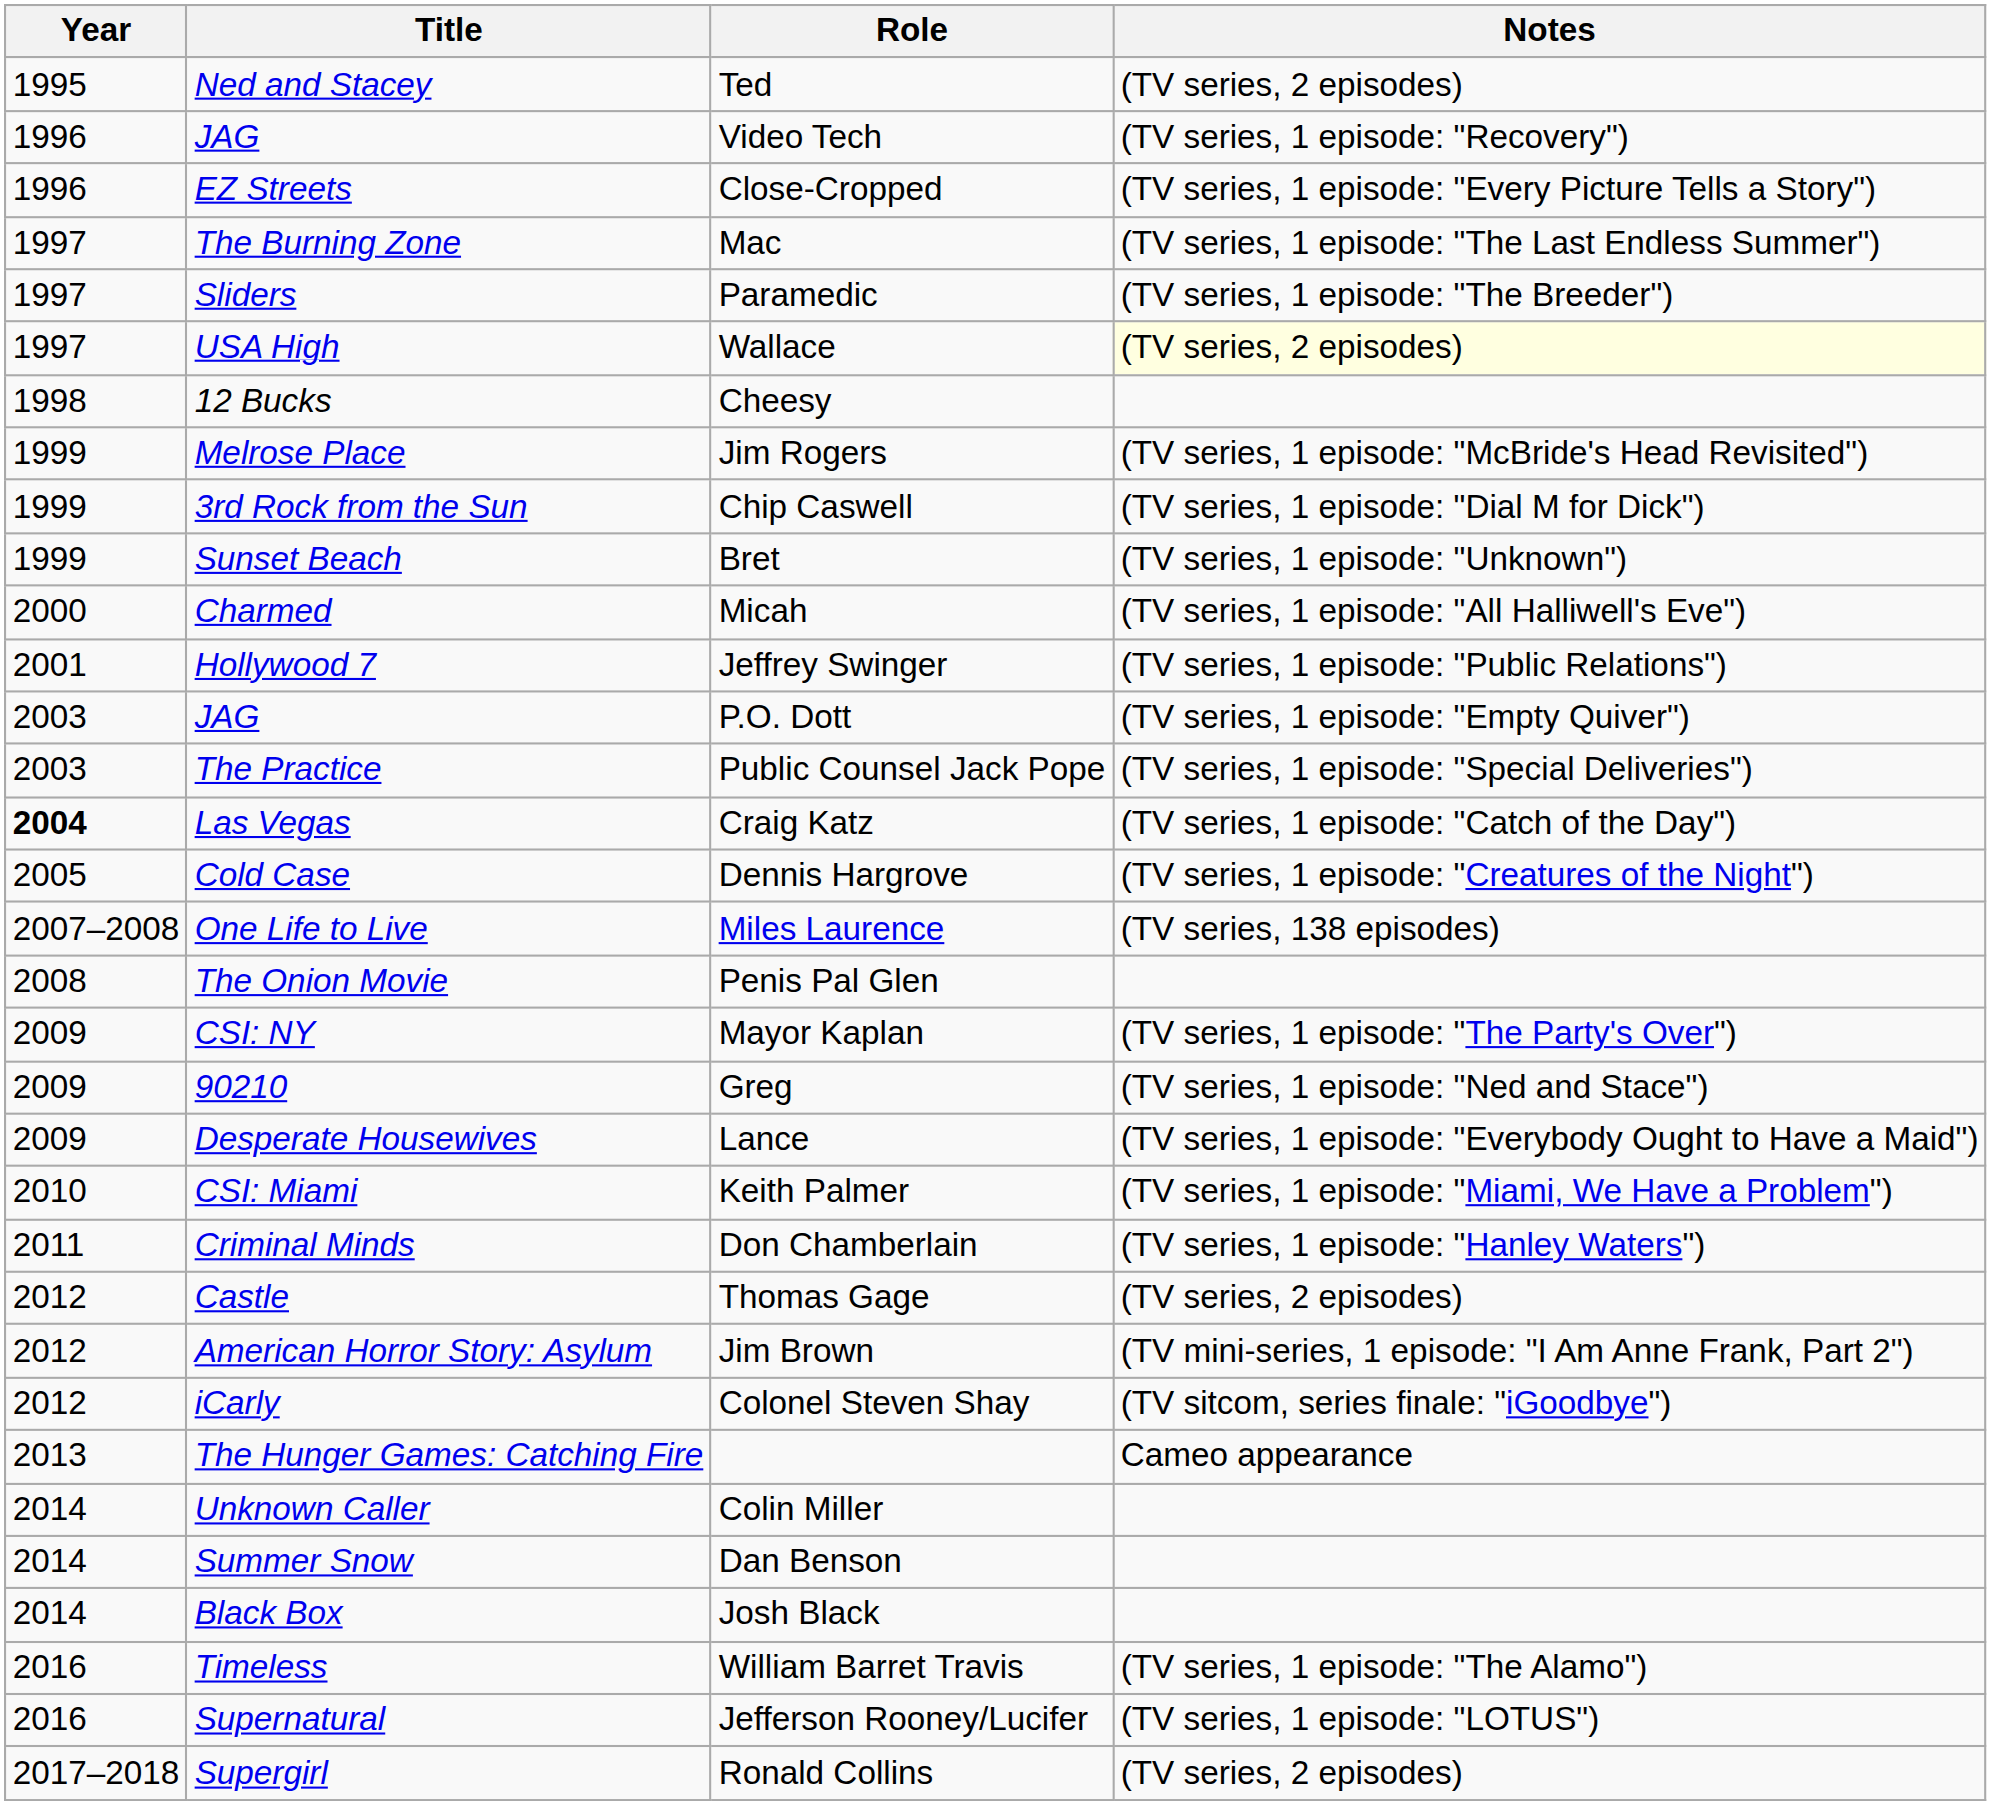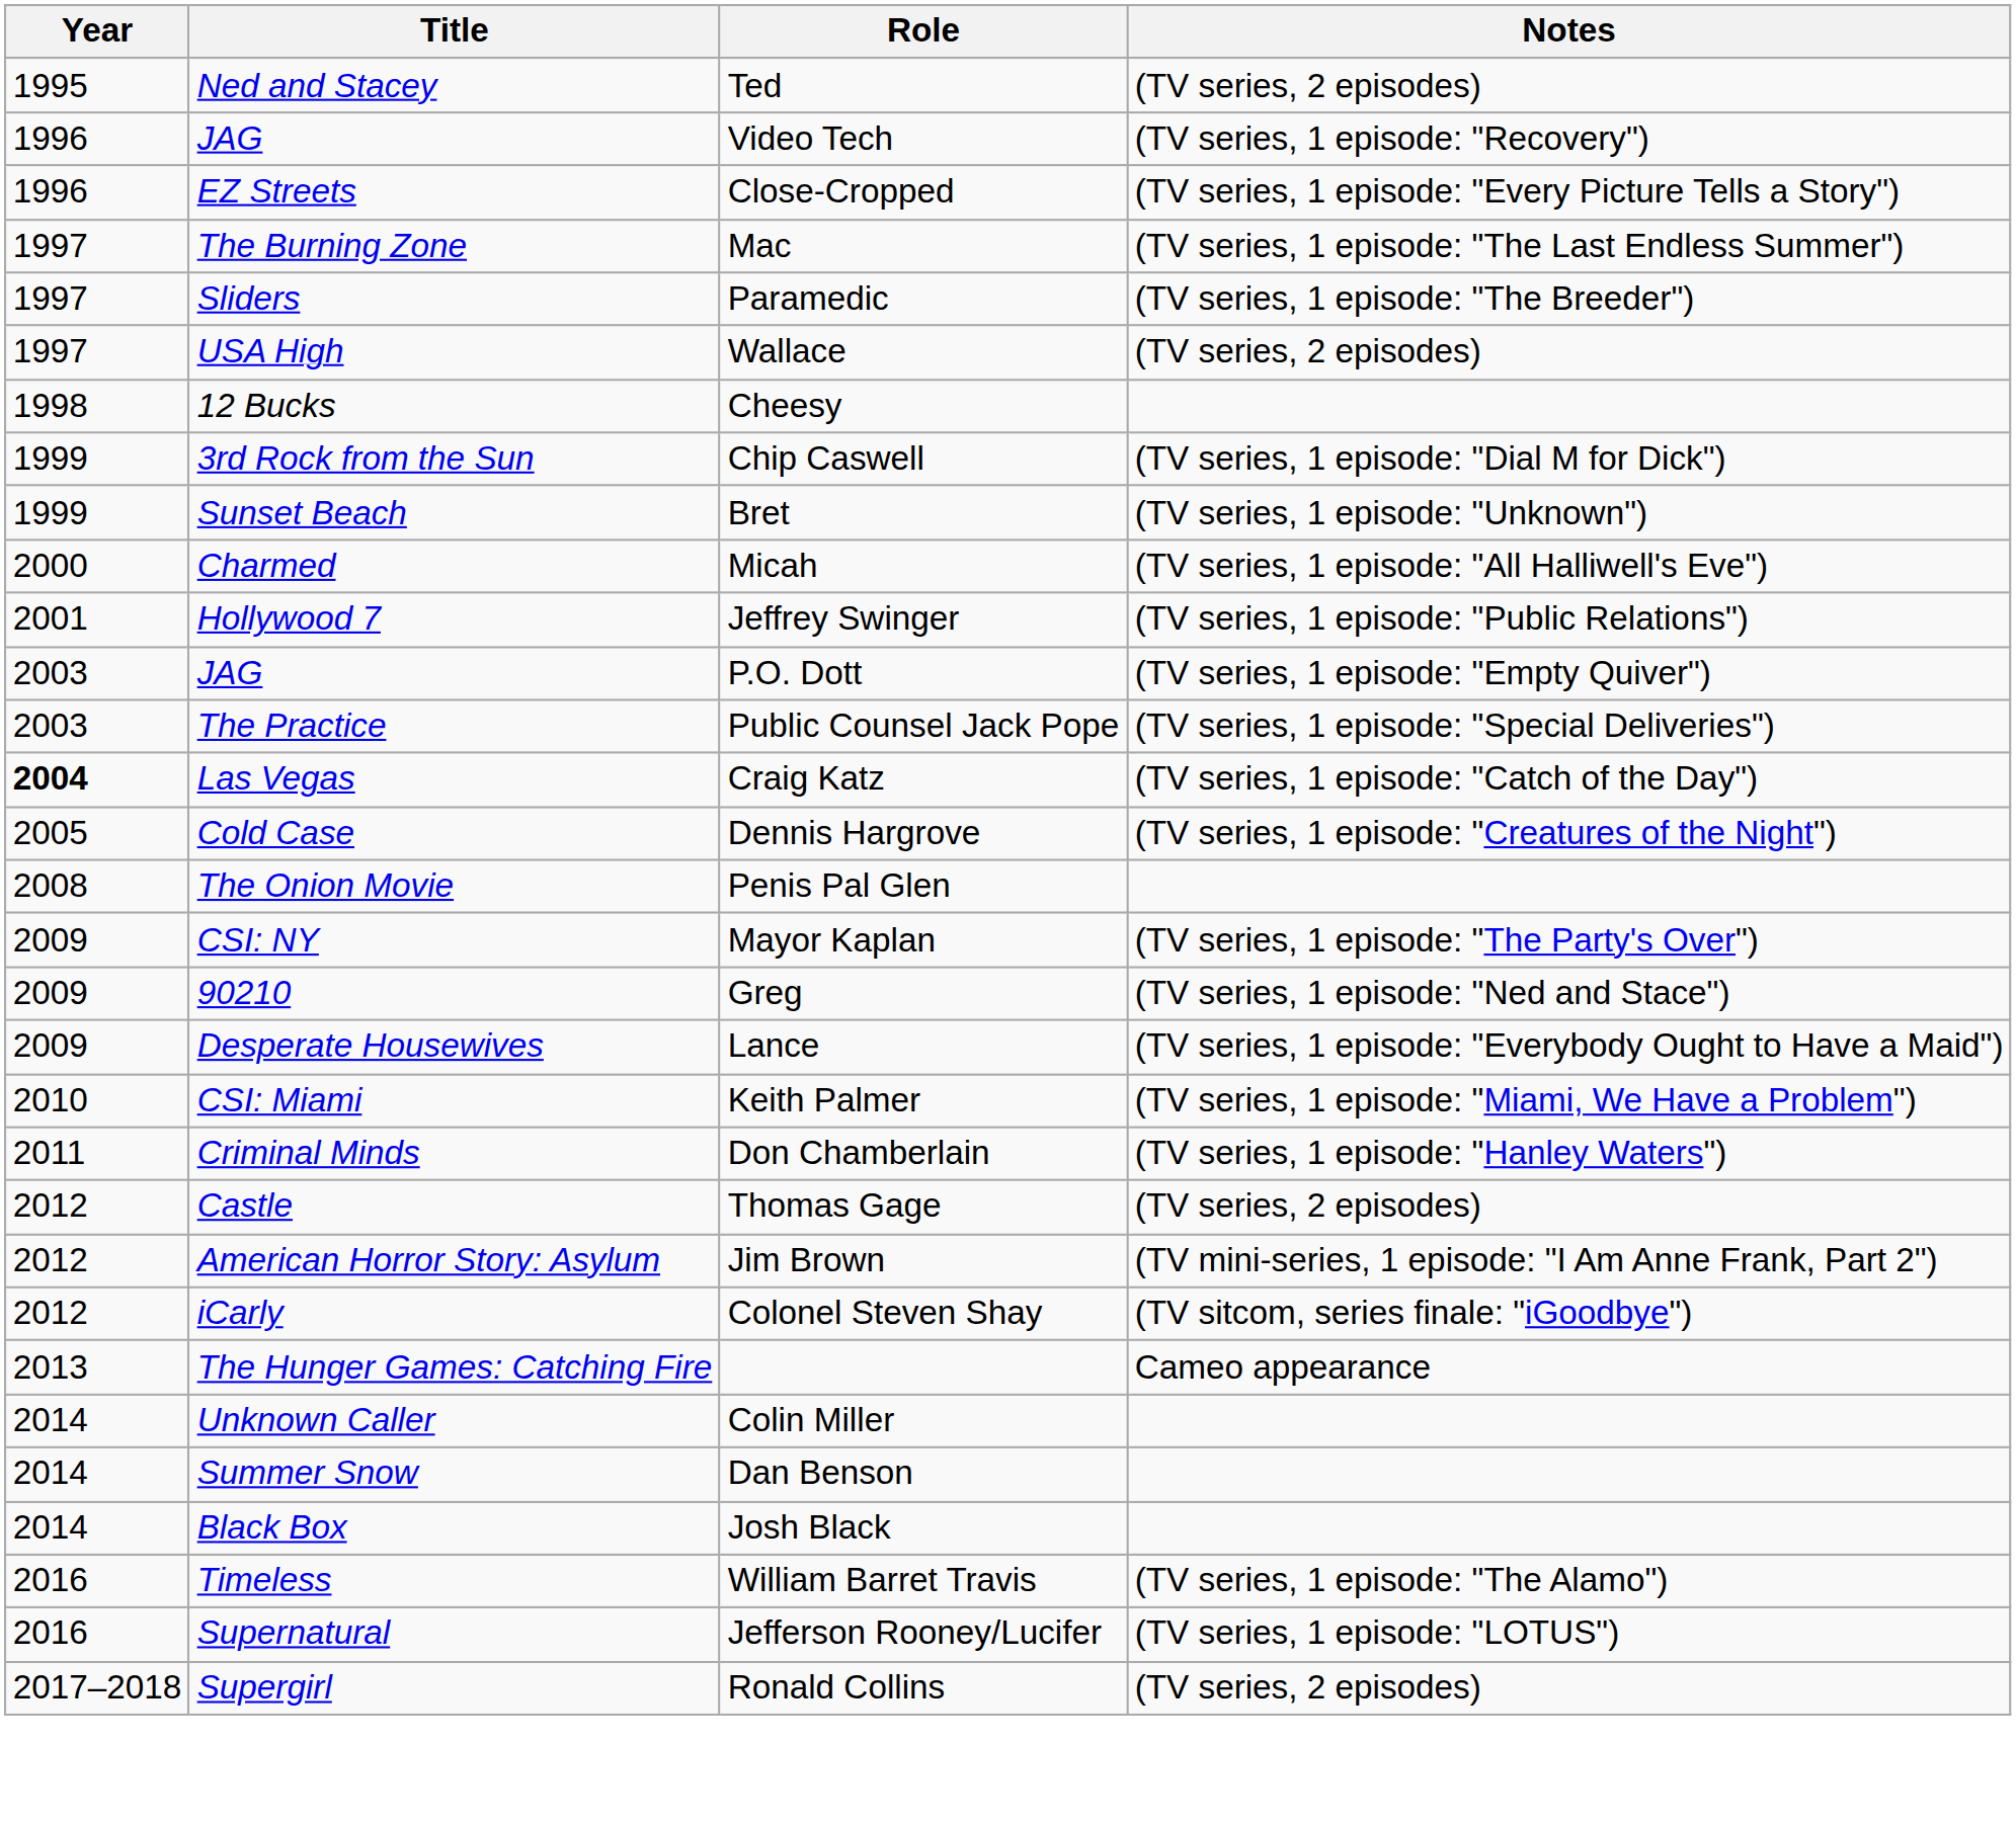Wallace | Notes: lightyellow background -> no background
- row: 1999 | Melrose Place | Jim Rogers | (TV series, 1 episode: "McBride's Head Revisited")
- row: 2007–2008 | One Life to Live | Miles Laurence | (TV series, 138 episodes)
